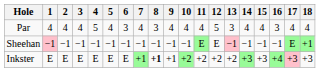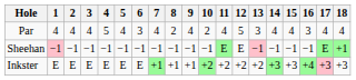Par | 8: 3 -> 2
Par | 10: 4 -> 2
Inkster | 8: bold -> normal
